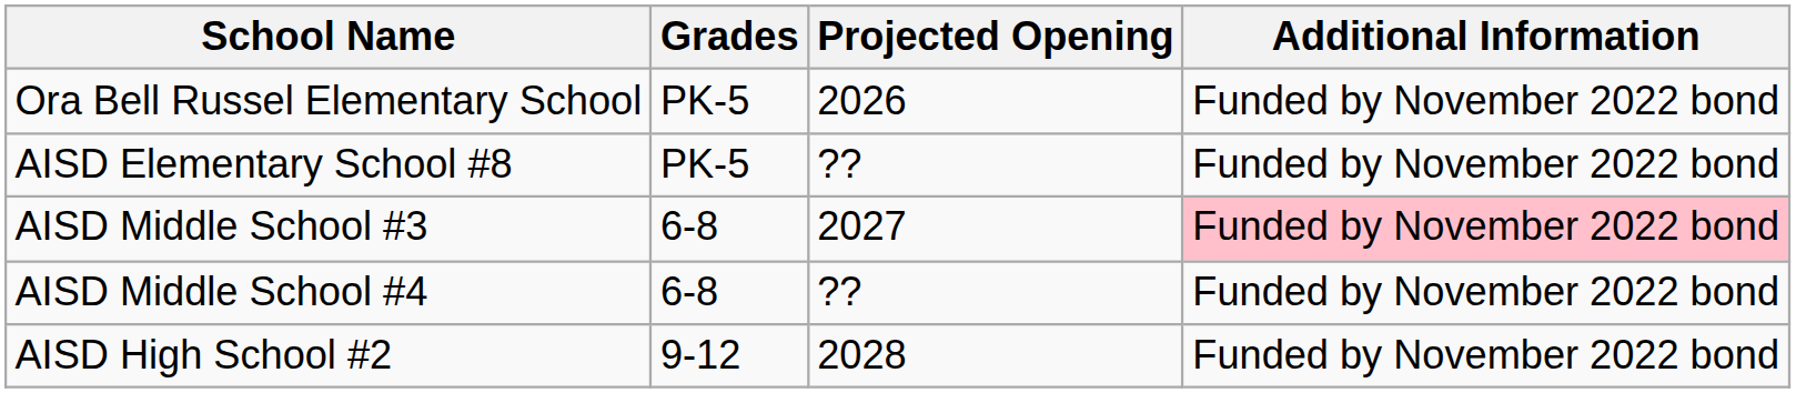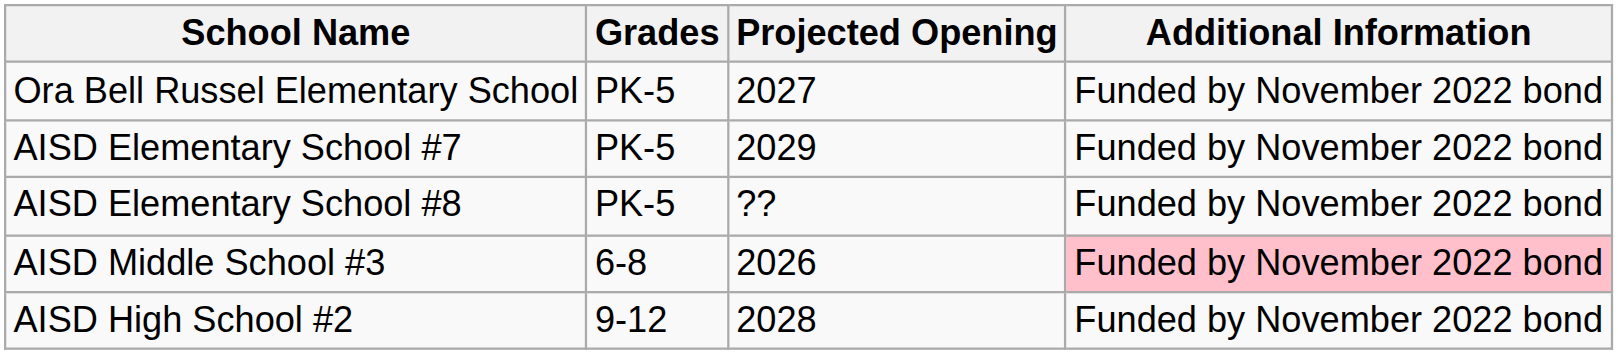Ora Bell Russel Elementary School | Projected Opening: 2026 -> 2027
+ row: AISD Elementary School #7 | PK-5 | 2029 | Funded by November 2022 bond
AISD Middle School #3 | Projected Opening: 2027 -> 2026
- row: AISD Middle School #4 | 6-8 | ?? | Funded by November 2022 bond
